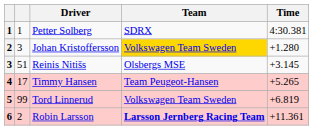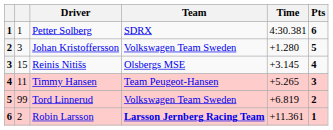+ column: Pts | 6 | 5 | 4 | 3 | 2 | 1
Johan Kristoffersson | Team: gold background -> no background
Reinis Nitišs | column 2: 51 -> 15
Timmy Hansen | column 2: 17 -> 11
